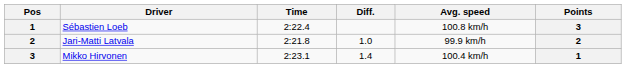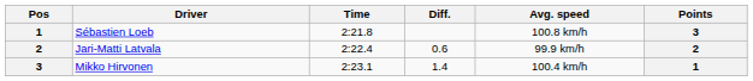Sébastien Loeb | Time: 2:22.4 -> 2:21.8
Jari-Matti Latvala | Time: 2:21.8 -> 2:22.4
Jari-Matti Latvala | Diff.: 1.0 -> 0.6
